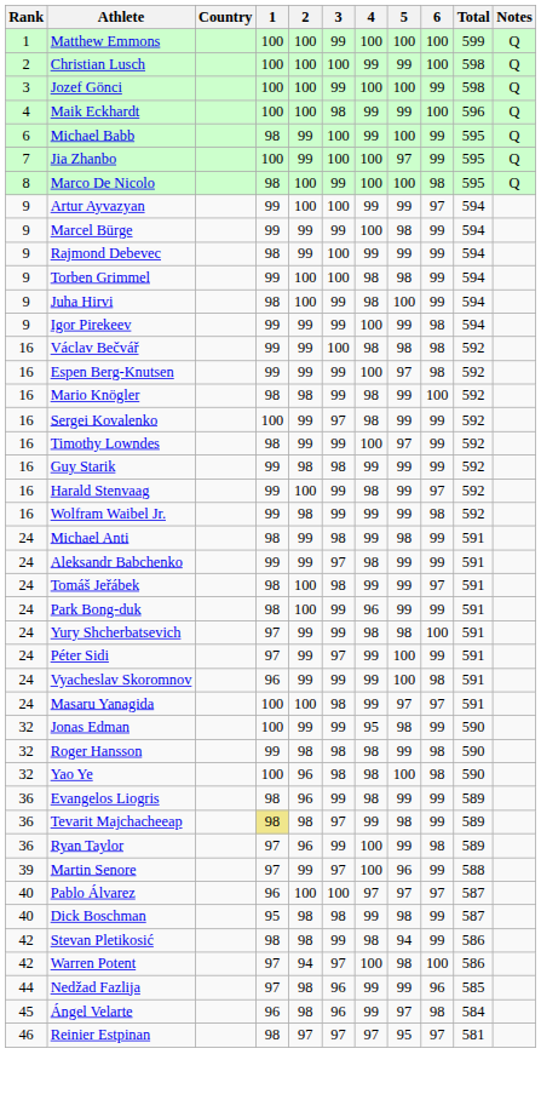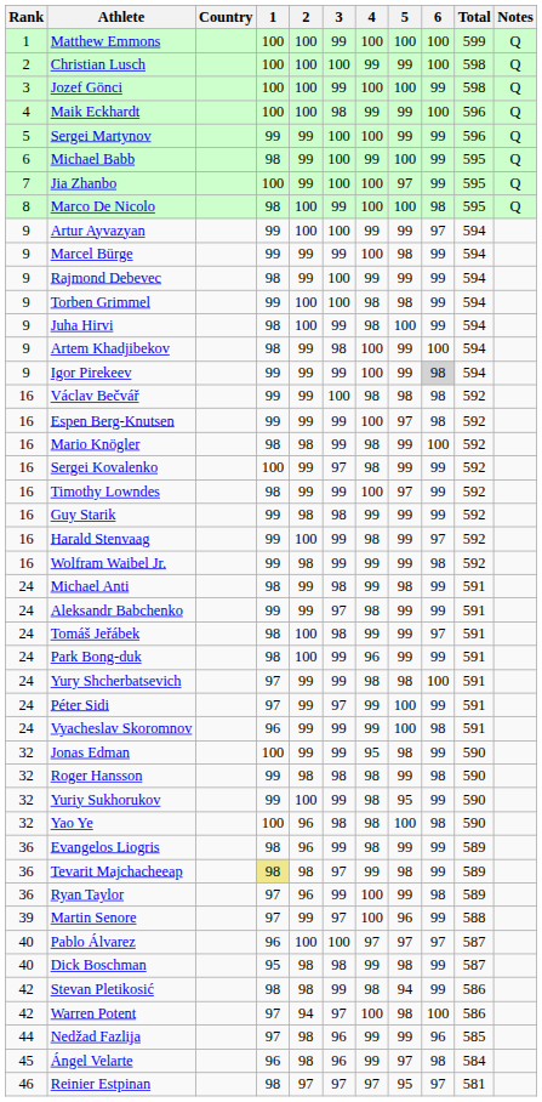+ row: 5 | Sergei Martynov | 99 | 99 | 100 | 100 | 99 | 99 | 596 | Q
+ row: 9 | Artem Khadjibekov | 98 | 99 | 98 | 100 | 99 | 100 | 594
Igor Pirekeev | 6: no background -> lightgrey background
- row: 24 | Masaru Yanagida | 100 | 100 | 98 | 99 | 97 | 97 | 591
+ row: 32 | Yuriy Sukhorukov | 99 | 100 | 99 | 98 | 95 | 99 | 590
